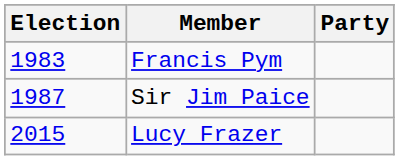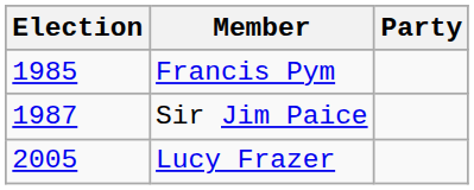Francis Pym | Election: 1983 -> 1985
Lucy Frazer | Election: 2015 -> 2005
